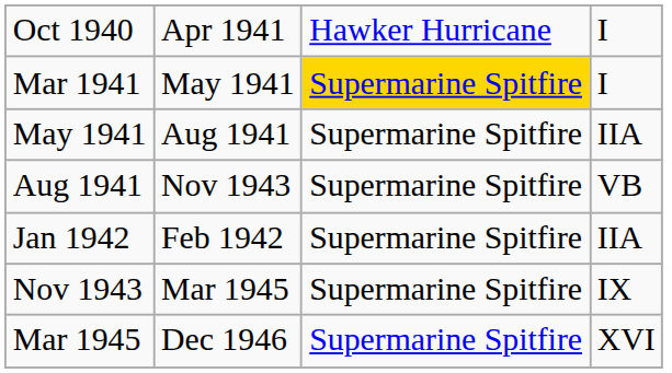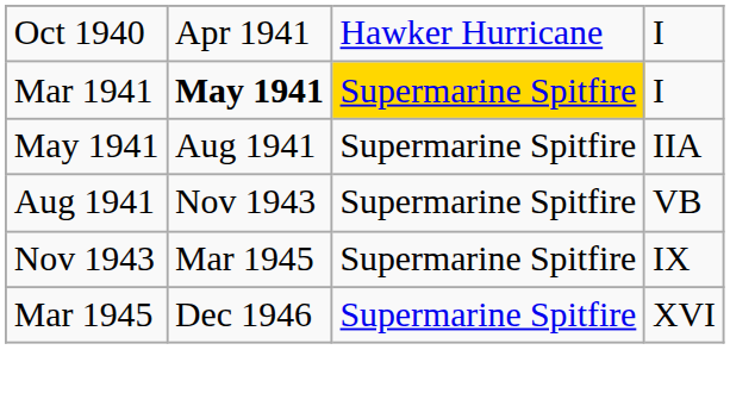Mar 1941 | column 2: normal -> bold
- row: Jan 1942 | Feb 1942 | Supermarine Spitfire | IIA
